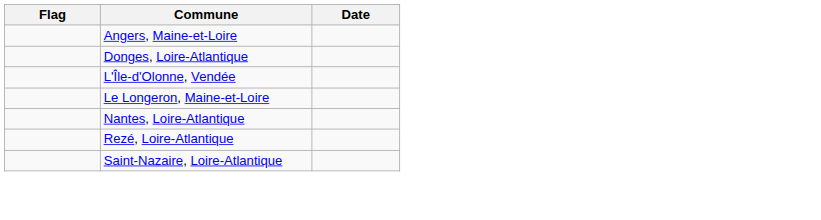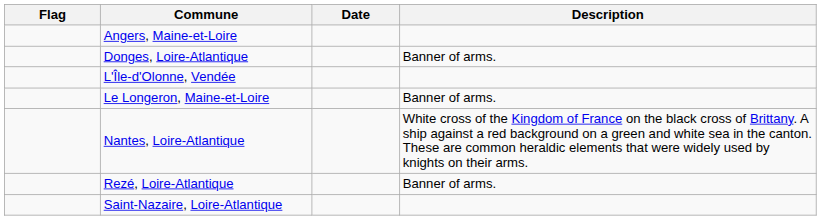+ column: Description | Banner of arms. | Banner of arms. | White cross of the Kingdom of France on the black cross of Brittany. A ship against a red background on a green and white sea in the canton. These are common heraldic elements that were widely used by knights on their arms. | Banner of arms.
